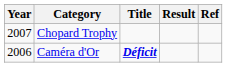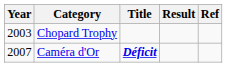Chopard Trophy | Year: 2007 -> 2003
Caméra d'Or | Year: 2006 -> 2007
